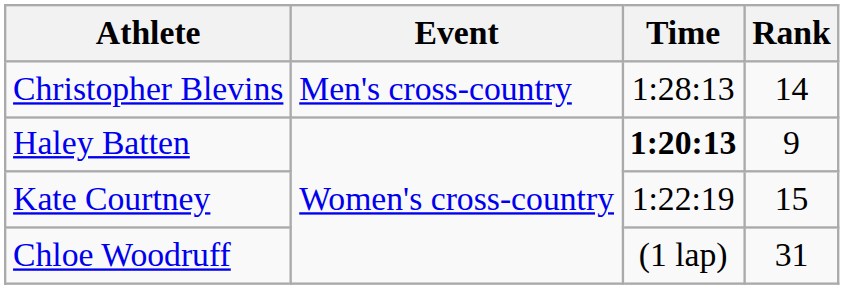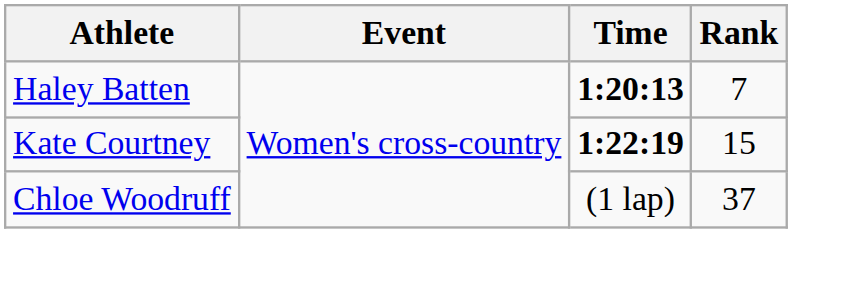- row: Christopher Blevins | Men's cross-country | 1:28:13 | 14
Haley Batten | Rank: 9 -> 7
Kate Courtney | Time: normal -> bold
Chloe Woodruff | Rank: 31 -> 37
